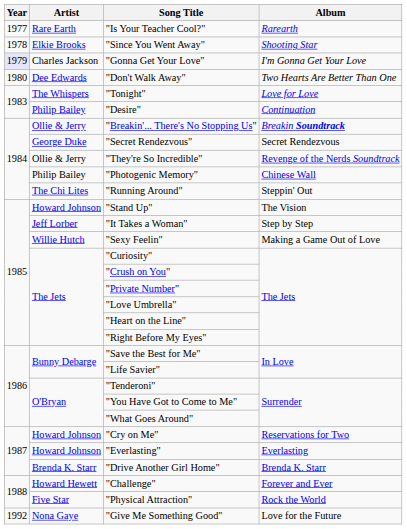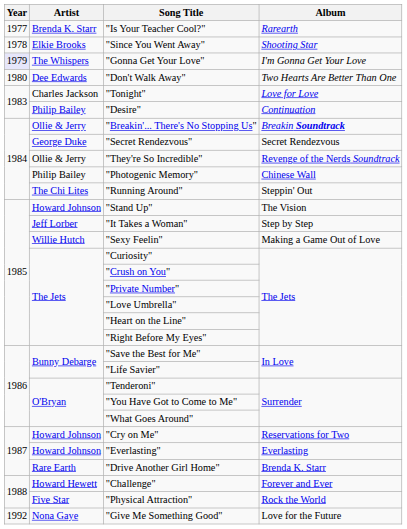"Is Your Teacher Cool?" | Artist: Rare Earth -> Brenda K. Starr
"Gonna Get Your Love" | Artist: Charles Jackson -> The Whispers
"Tonight" | Artist: The Whispers -> Charles Jackson
"Drive Another Girl Home" | Artist: Brenda K. Starr -> Rare Earth
